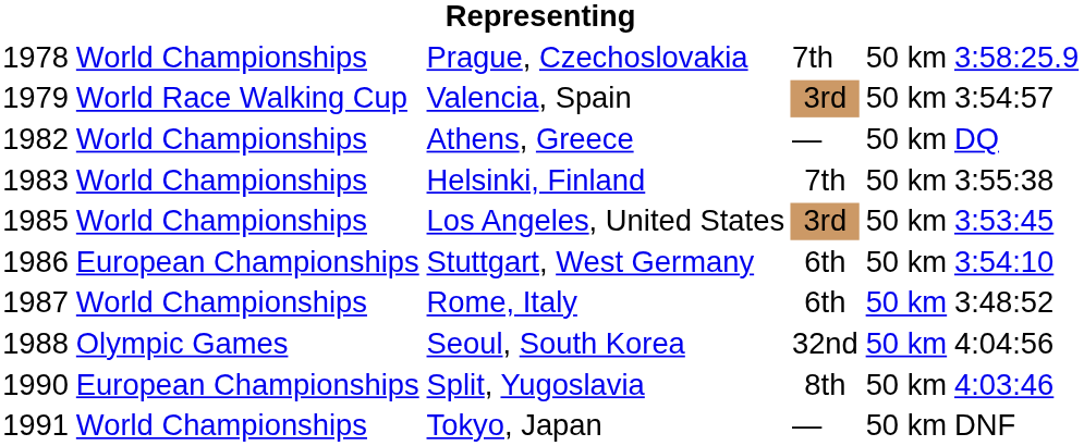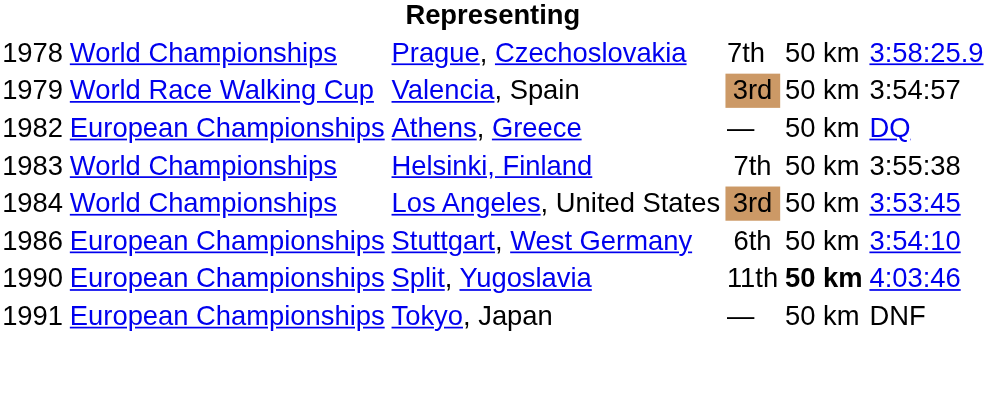Athens, Greece | column 2: World Championships -> European Championships
Los Angeles, United States | column 1: 1985 -> 1984
- row: 1987 | World Championships | Rome, Italy | 6th | 50 km | 3:48:52
- row: 1988 | Olympic Games | Seoul, South Korea | 32nd | 50 km | 4:04:56
Split, Yugoslavia | column 4: 8th -> 11th
Split, Yugoslavia | column 5: normal -> bold
Tokyo, Japan | column 2: World Championships -> European Championships
